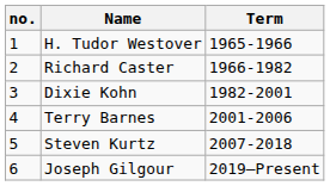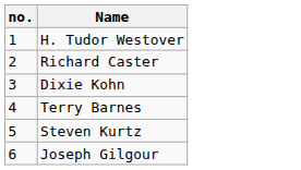- column: Term | 1965-1966 | 1966-1982 | 1982-2001 | 2001-2006 | 2007-2018 | 2019–Present
